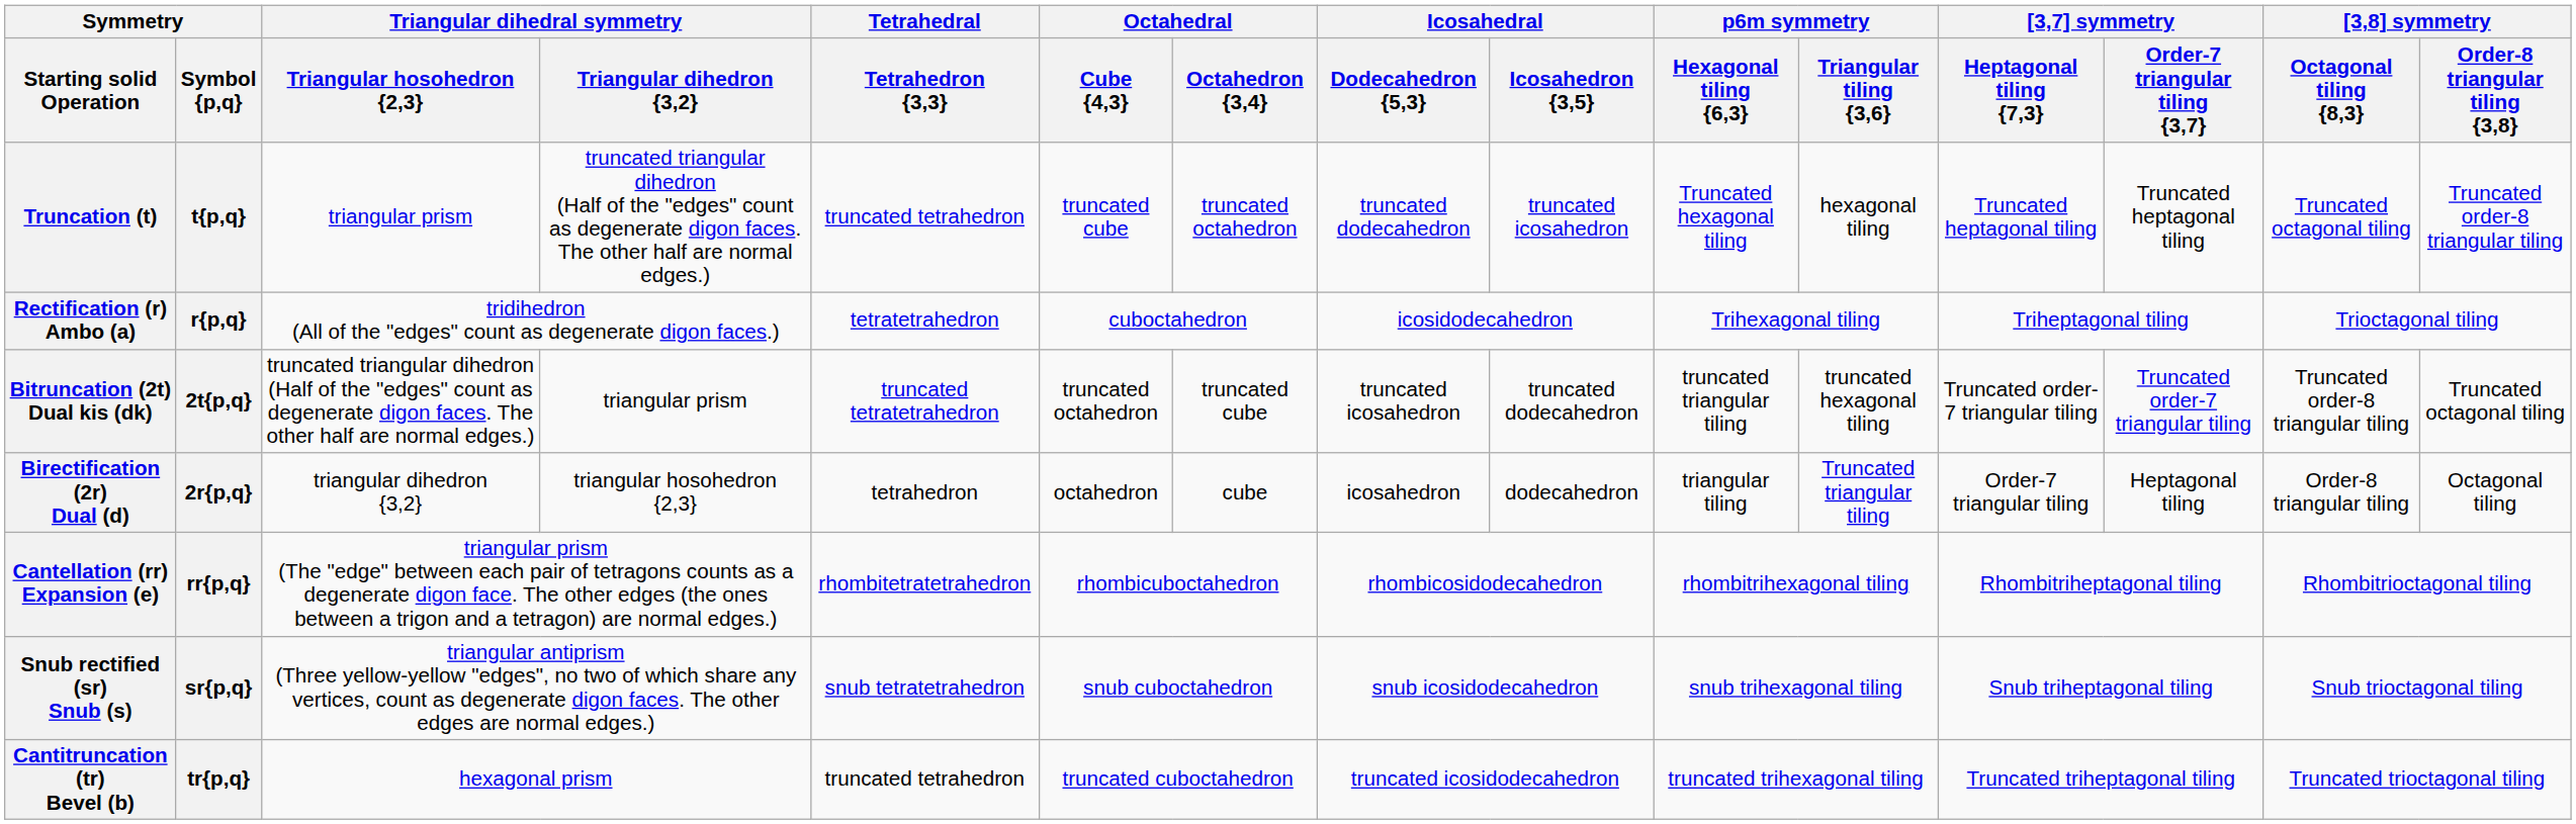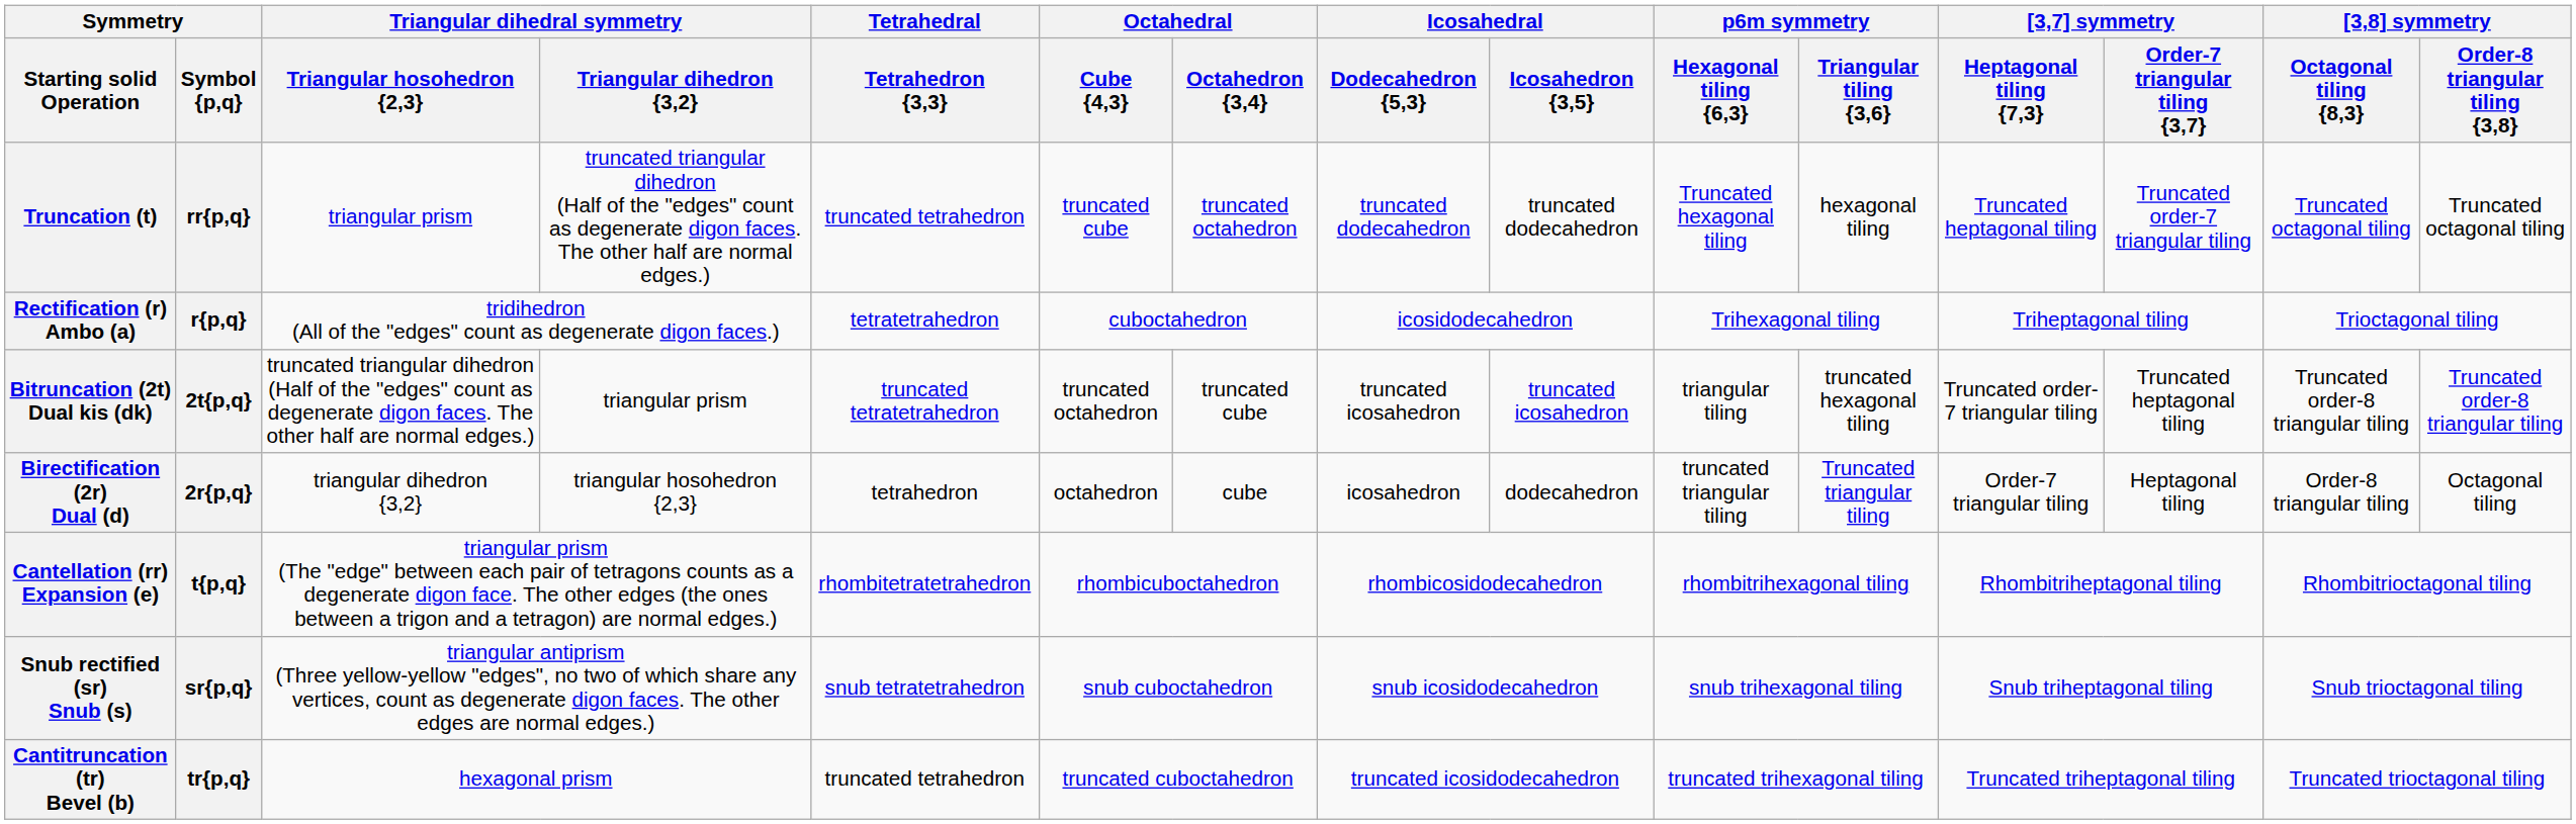Truncation (t) | Symmetry / Symbol {p,q}: t{p,q} -> rr{p,q}
Truncation (t) | Icosahedral / Icosahedron {3,5}: truncated icosahedron -> truncated dodecahedron
Truncation (t) | [3,7] symmetry / Order-7 triangular tiling {3,7}: Truncated heptagonal tiling -> Truncated order-7 triangular tiling
Truncation (t) | [3,8] symmetry / Order-8 triangular tiling {3,8}: Truncated order-8 triangular tiling -> Truncated octagonal tiling
Bitruncation (2t) Dual kis (dk) | Icosahedral / Icosahedron {3,5}: truncated dodecahedron -> truncated icosahedron
Bitruncation (2t) Dual kis (dk) | p6m symmetry / Hexagonal tiling {6,3}: truncated triangular tiling -> triangular tiling
Bitruncation (2t) Dual kis (dk) | [3,7] symmetry / Order-7 triangular tiling {3,7}: Truncated order-7 triangular tiling -> Truncated heptagonal tiling
Bitruncation (2t) Dual kis (dk) | [3,8] symmetry / Order-8 triangular tiling {3,8}: Truncated octagonal tiling -> Truncated order-8 triangular tiling
Birectification (2r) Dual (d) | p6m symmetry / Hexagonal tiling {6,3}: triangular tiling -> truncated triangular tiling
Cantellation (rr) Expansion (e) | Symmetry / Symbol {p,q}: rr{p,q} -> t{p,q}
